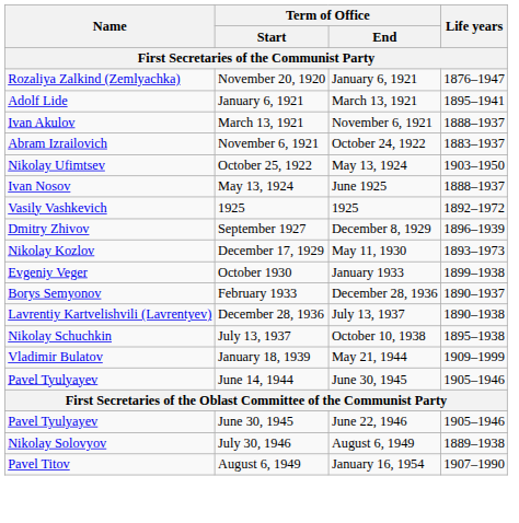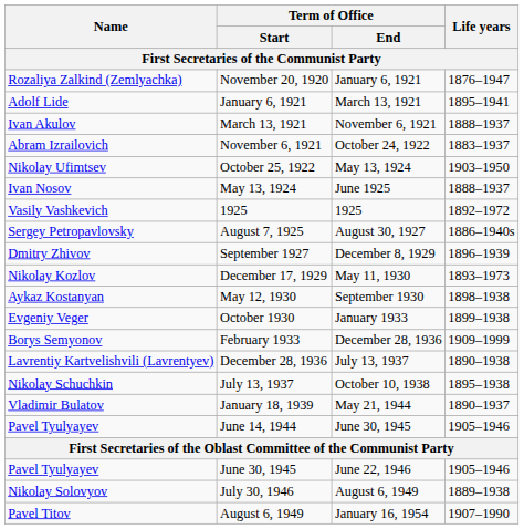+ row: Sergey Petropavlovsky | August 7, 1925 | August 30, 1927 | 1886–1940s
+ row: Aykaz Kostanyan | May 12, 1930 | September 1930 | 1898–1938
February 1933 | Life years: 1890–1937 -> 1909–1999
January 18, 1939 | Life years: 1909–1999 -> 1890–1937
